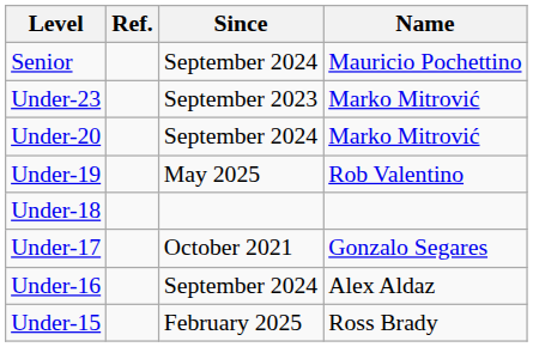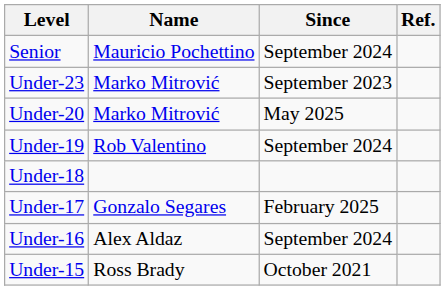columns swapped: Name <-> Ref.
Under-20 | Since: September 2024 -> May 2025
Under-19 | Since: May 2025 -> September 2024
Under-17 | Since: October 2021 -> February 2025
Under-15 | Since: February 2025 -> October 2021
